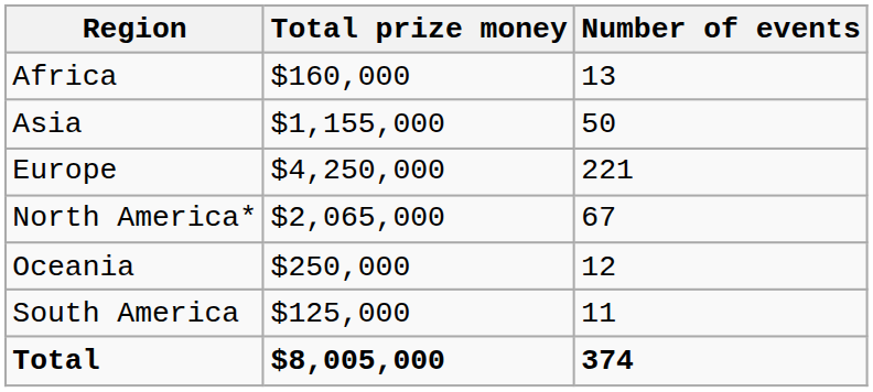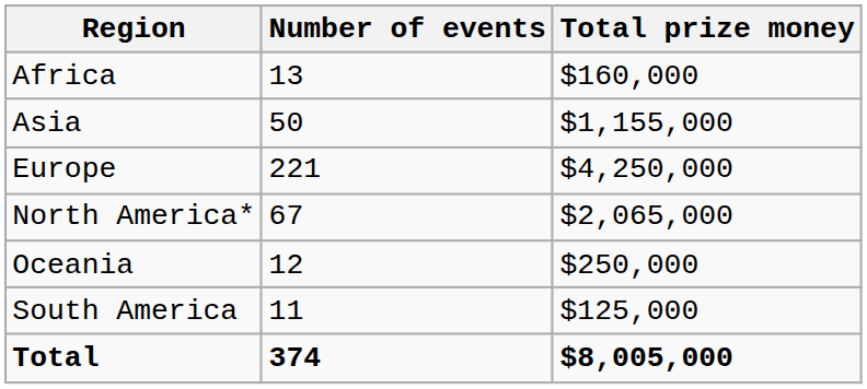columns swapped: Number of events <-> Total prize money
